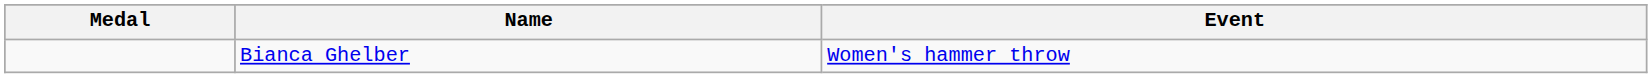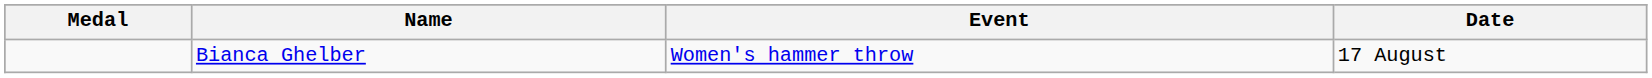+ column: Date | 17 August
